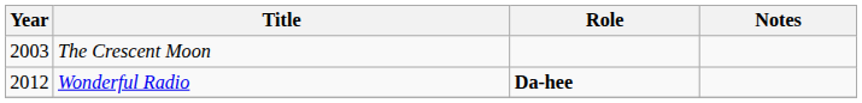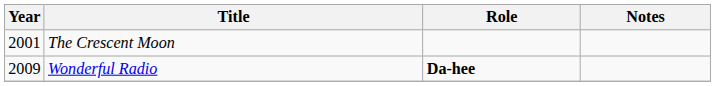The Crescent Moon | Year: 2003 -> 2001
Wonderful Radio | Year: 2012 -> 2009
